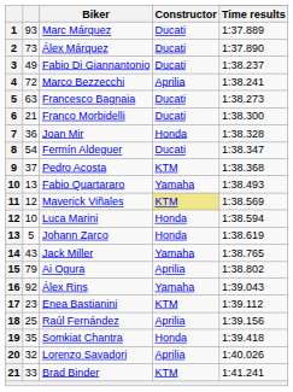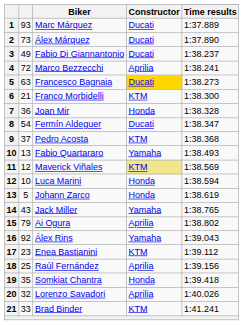Francesco Bagnaia | Constructor: no background -> gold background
Franco Morbidelli | Constructor: Ducati -> KTM
